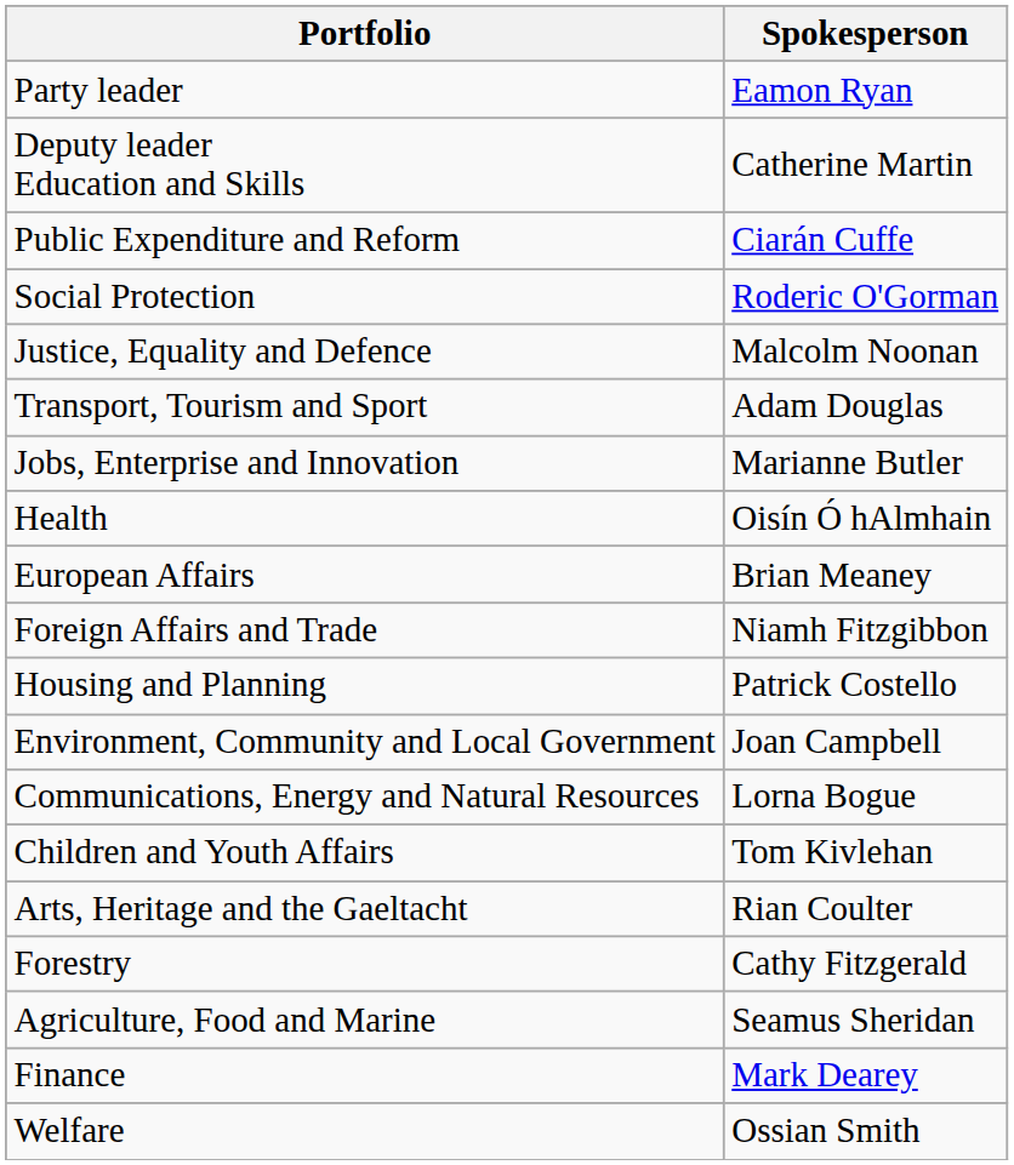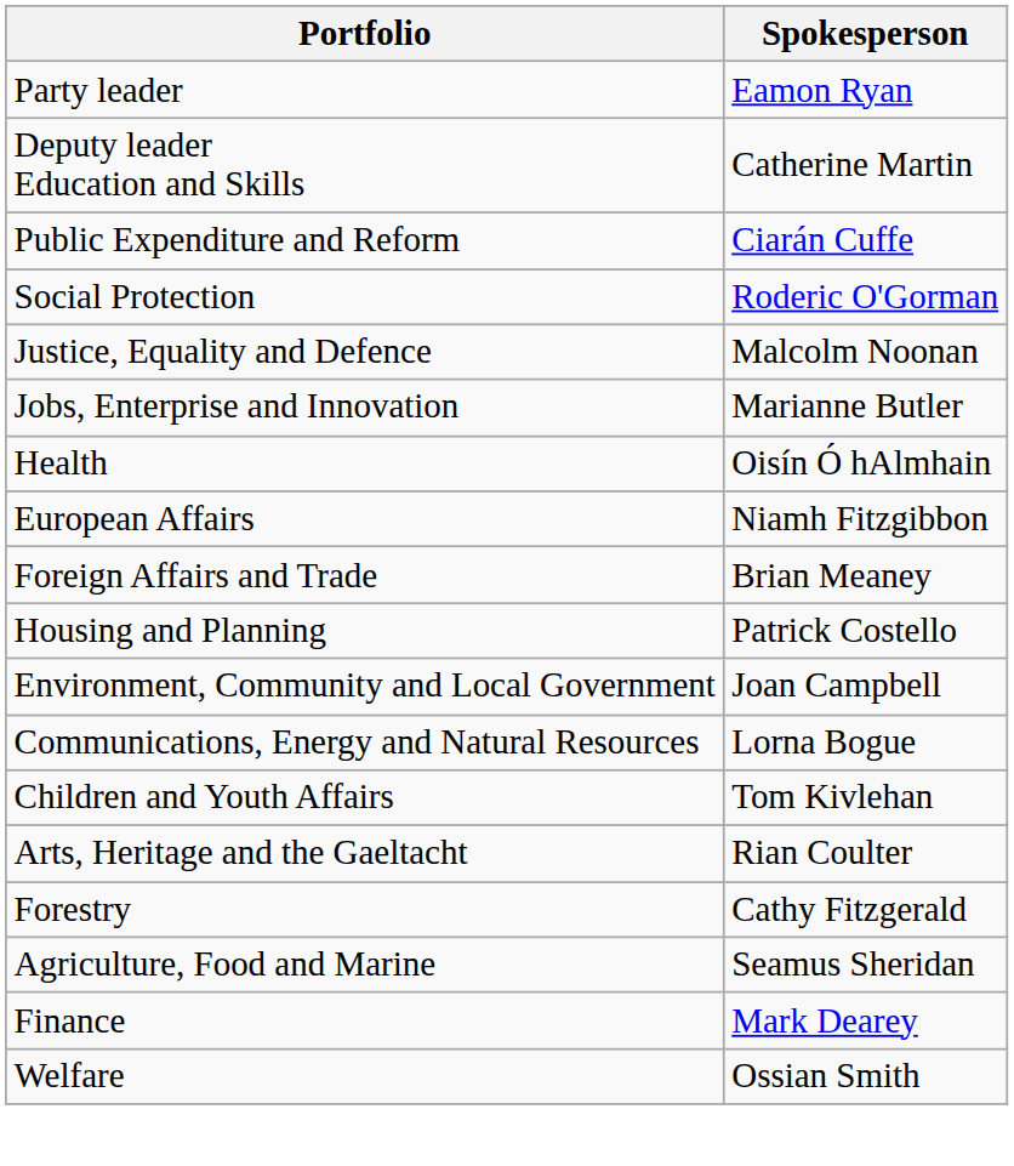- row: Transport, Tourism and Sport | Adam Douglas
European Affairs | Spokesperson: Brian Meaney -> Niamh Fitzgibbon
Foreign Affairs and Trade | Spokesperson: Niamh Fitzgibbon -> Brian Meaney
